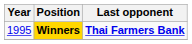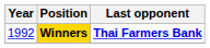Winners | Year: 1995 -> 1992
